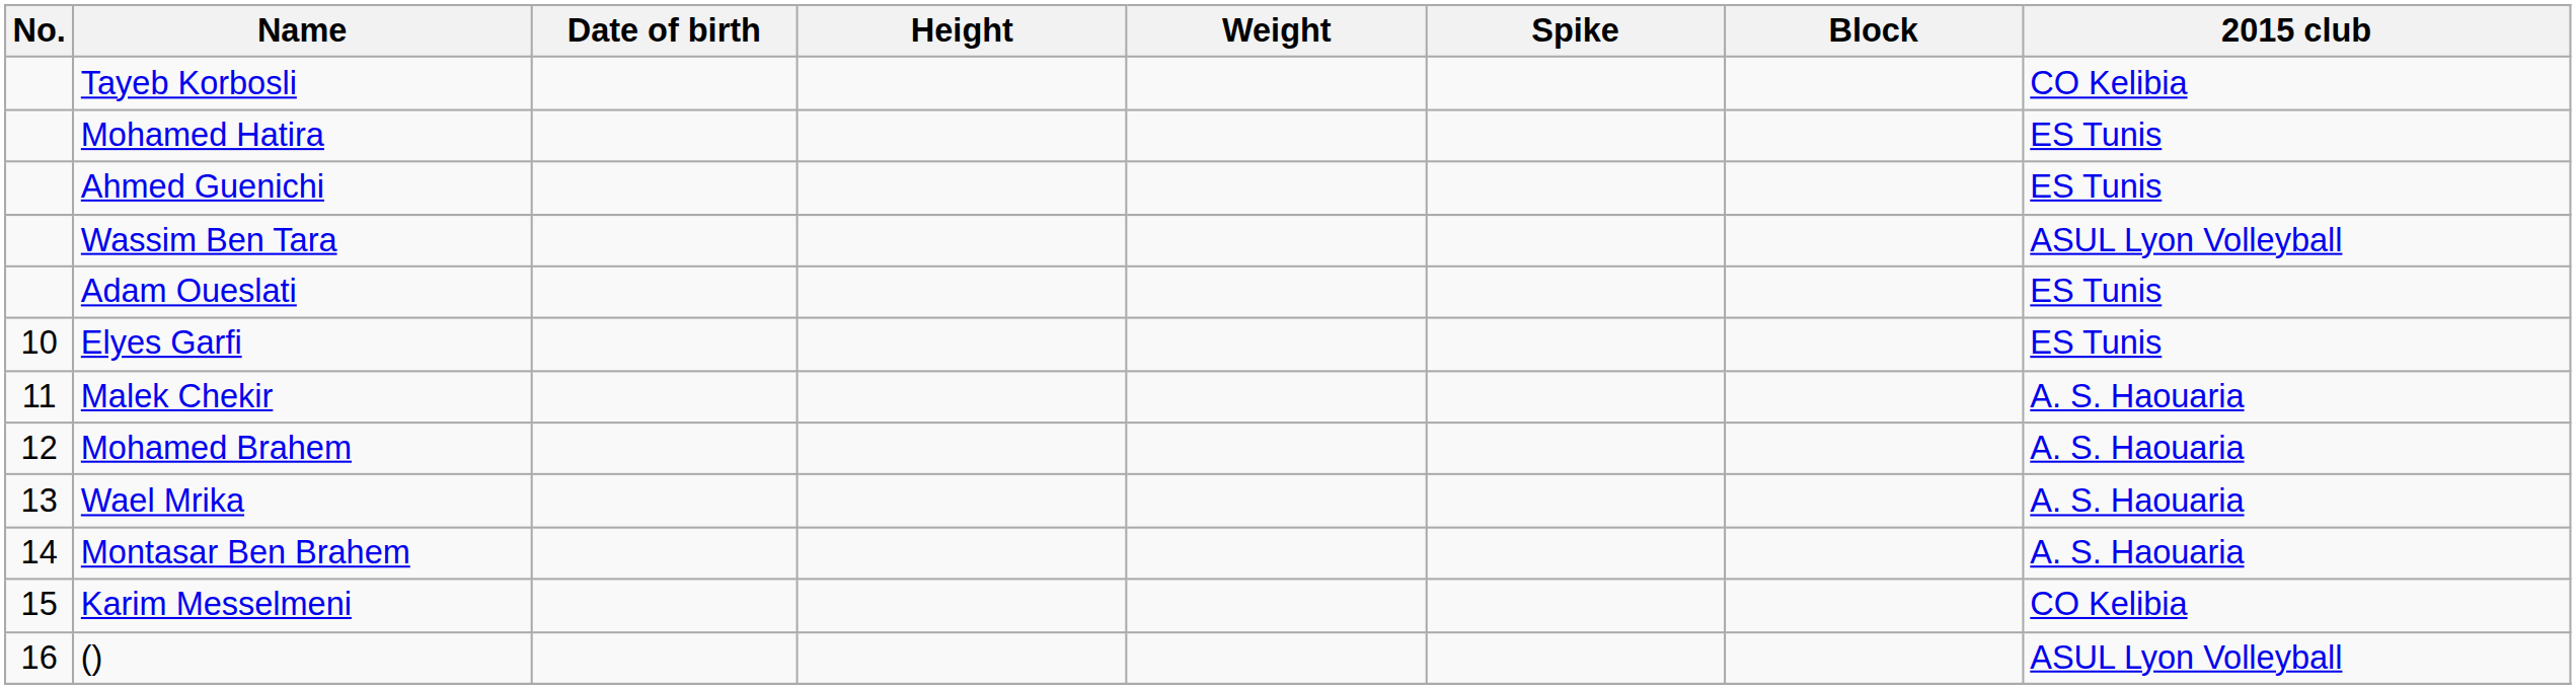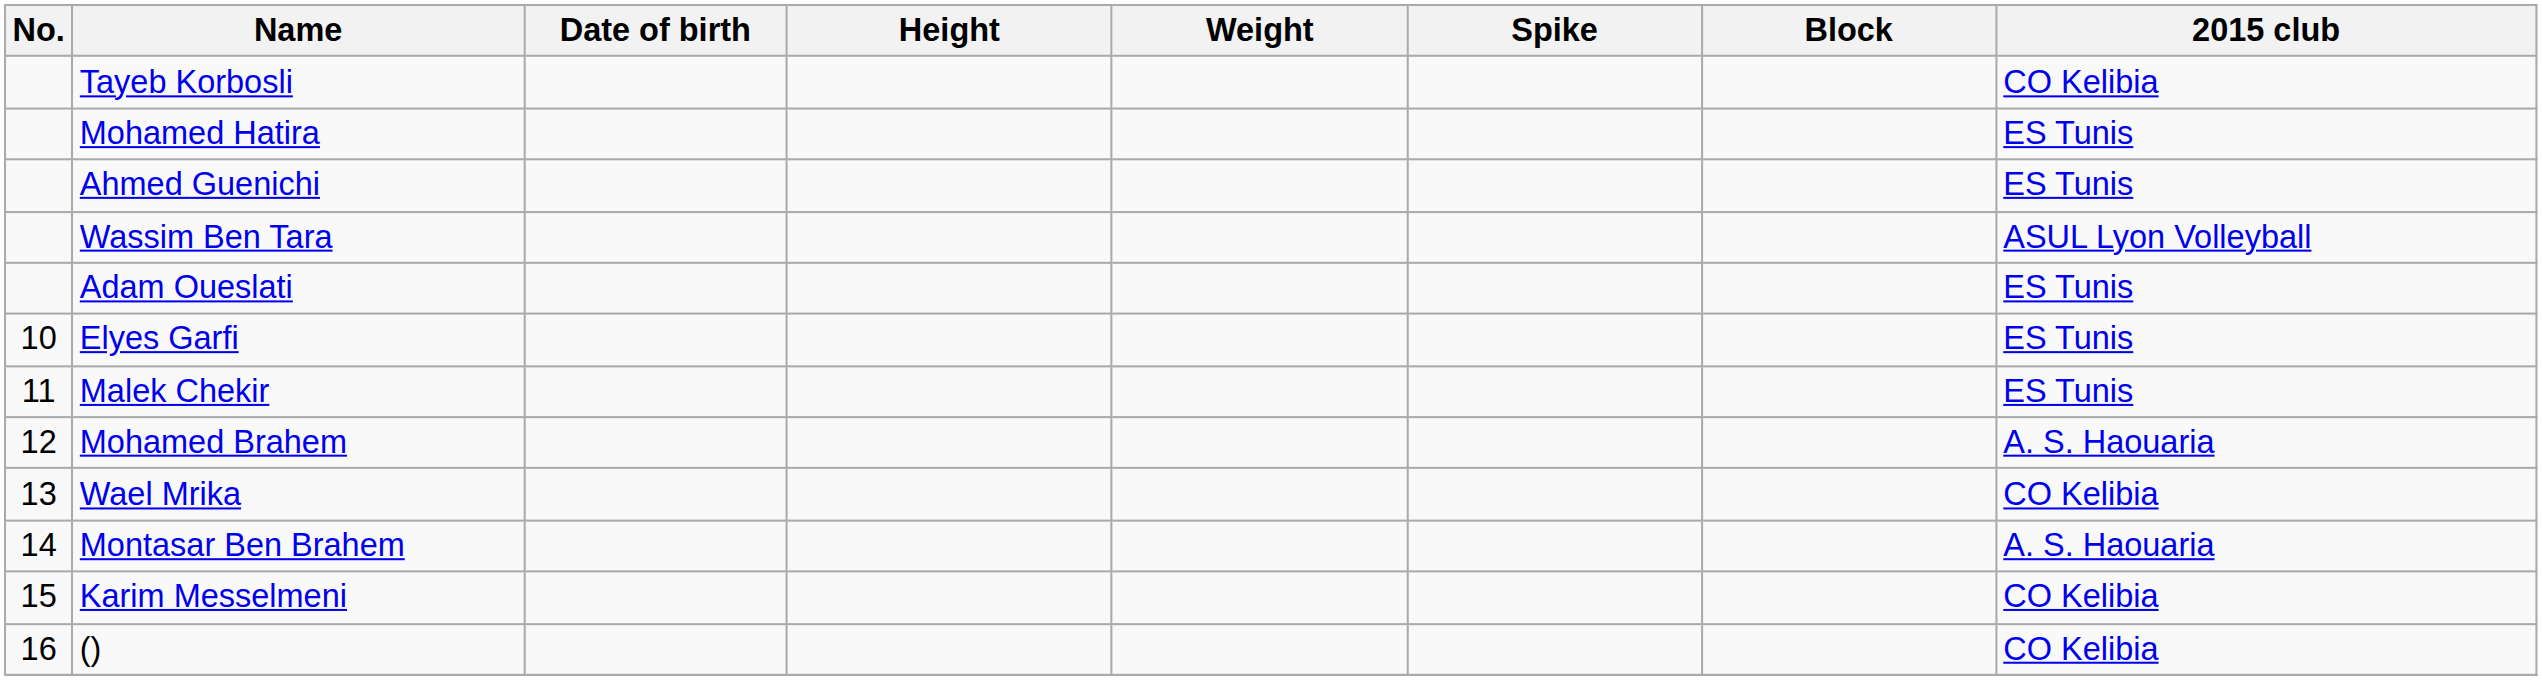Malek Chekir | 2015 club: A. S. Haouaria -> ES Tunis
Wael Mrika | 2015 club: A. S. Haouaria -> CO Kelibia
() | 2015 club: ASUL Lyon Volleyball -> CO Kelibia
